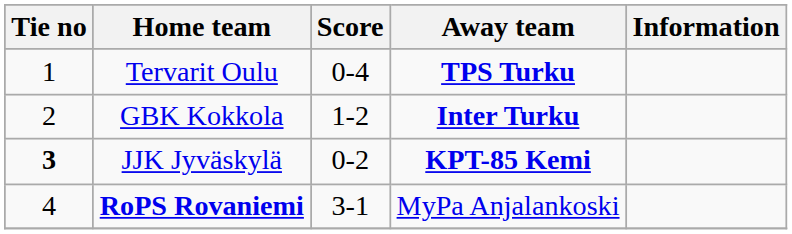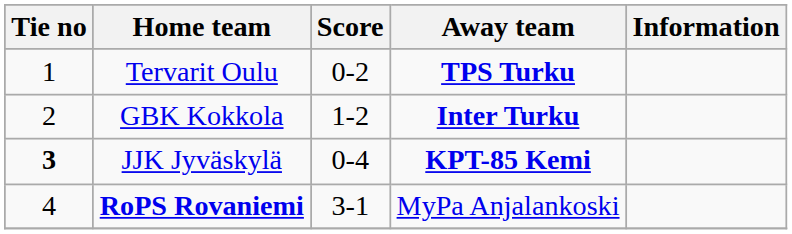Tervarit Oulu | Score: 0-4 -> 0-2
JJK Jyväskylä | Score: 0-2 -> 0-4
